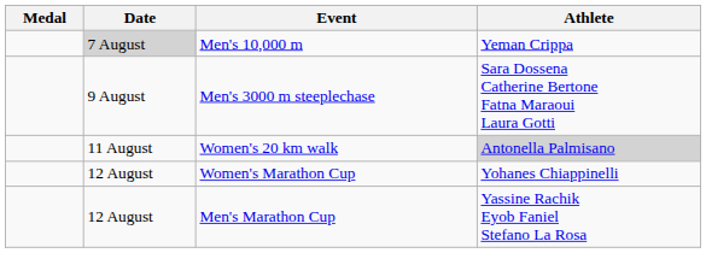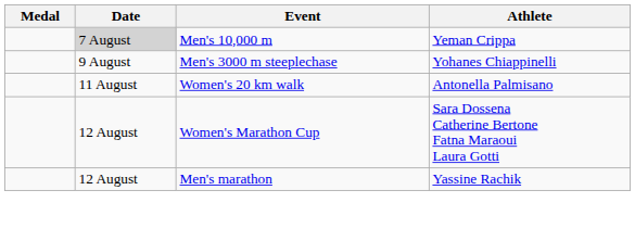Men's 3000 m steeplechase | Athlete: Sara Dossena Catherine Bertone Fatna Maraoui Laura Gotti -> Yohanes Chiappinelli
Women's 20 km walk | Athlete: lightgrey background -> no background
Women's Marathon Cup | Athlete: Yohanes Chiappinelli -> Sara Dossena Catherine Bertone Fatna Maraoui Laura Gotti
+ row: 12 August | Men's marathon | Yassine Rachik
- row: 12 August | Men's Marathon Cup | Yassine Rachik Eyob Faniel Stefano La Rosa
